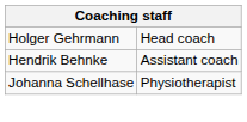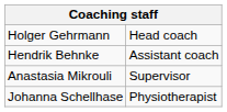+ row: Anastasia Mikrouli | Supervisor
